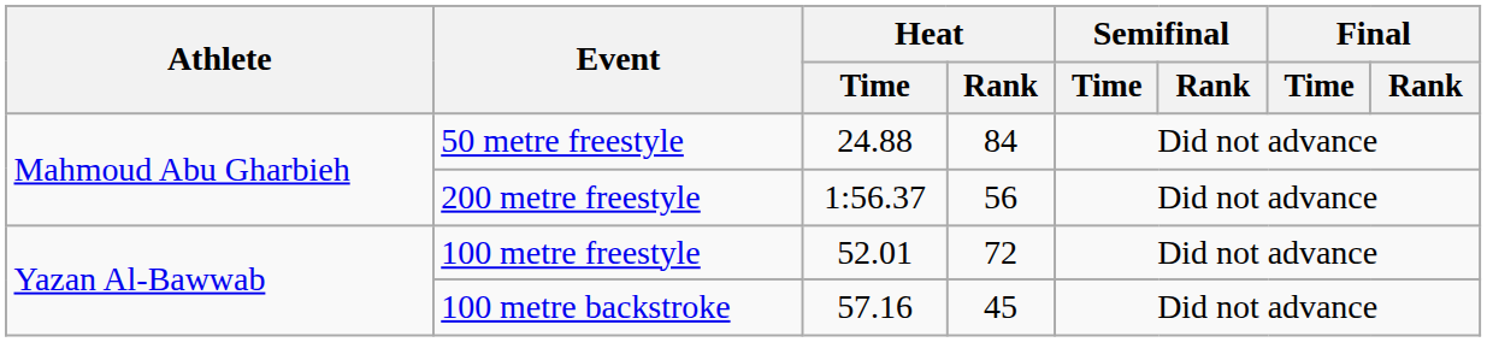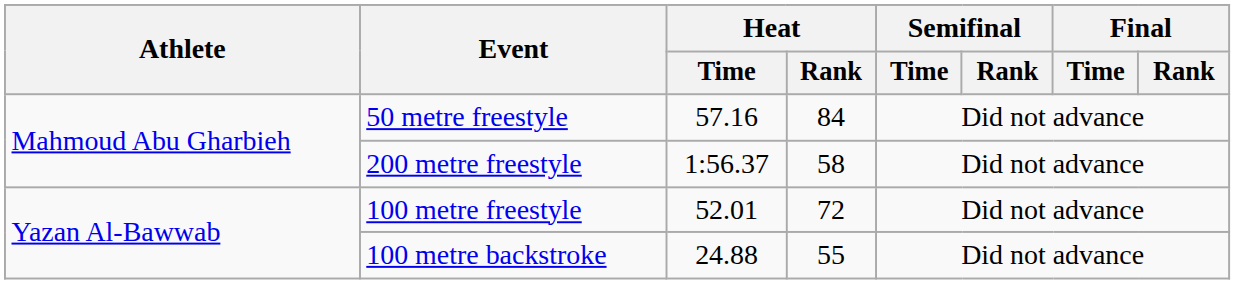50 metre freestyle | Heat / Time: 24.88 -> 57.16
200 metre freestyle | Heat / Rank: 56 -> 58
100 metre backstroke | Heat / Time: 57.16 -> 24.88
100 metre backstroke | Heat / Rank: 45 -> 55
